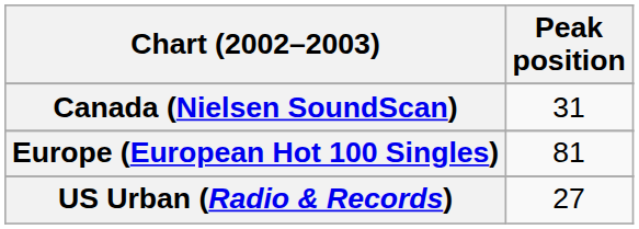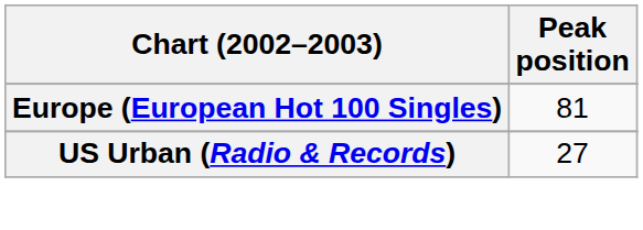- row: Canada (Nielsen SoundScan) | 31
